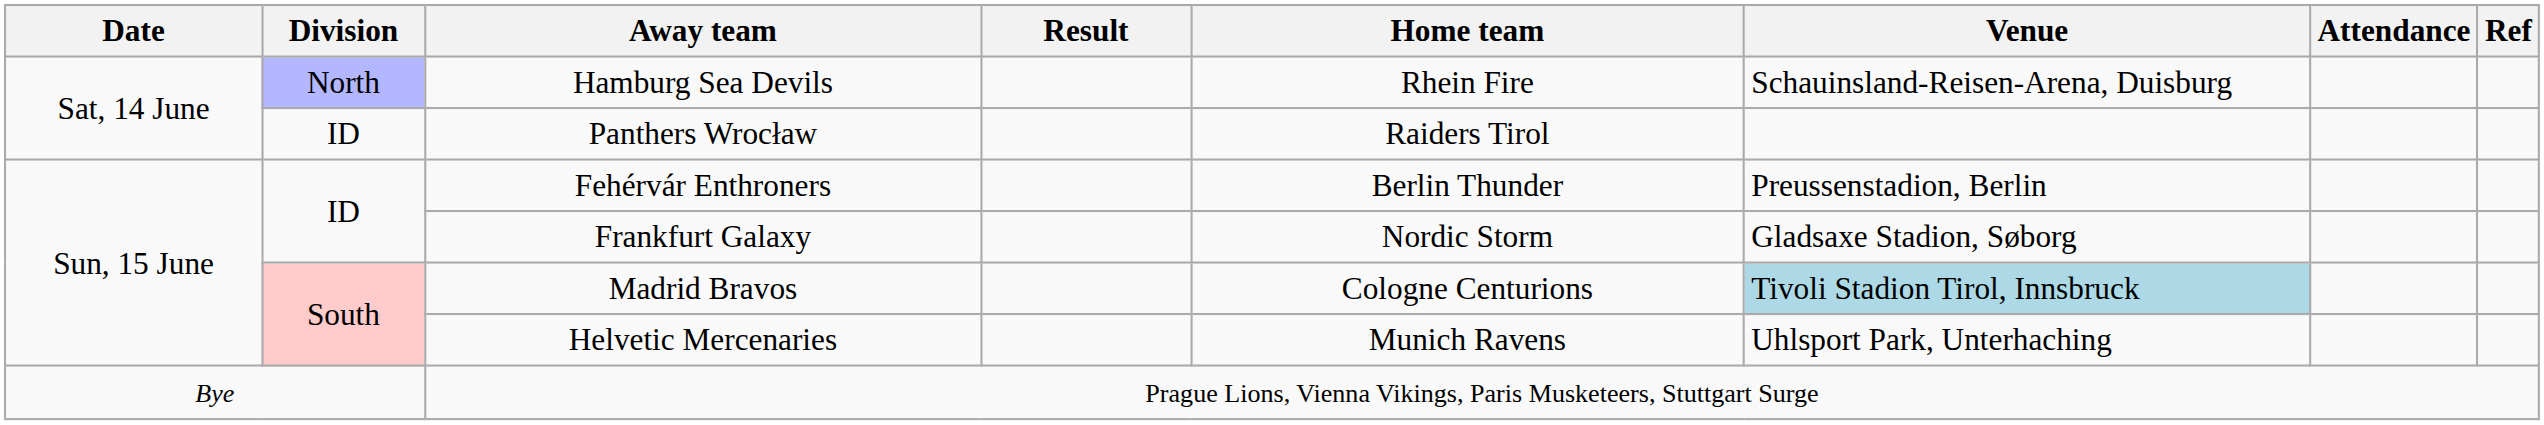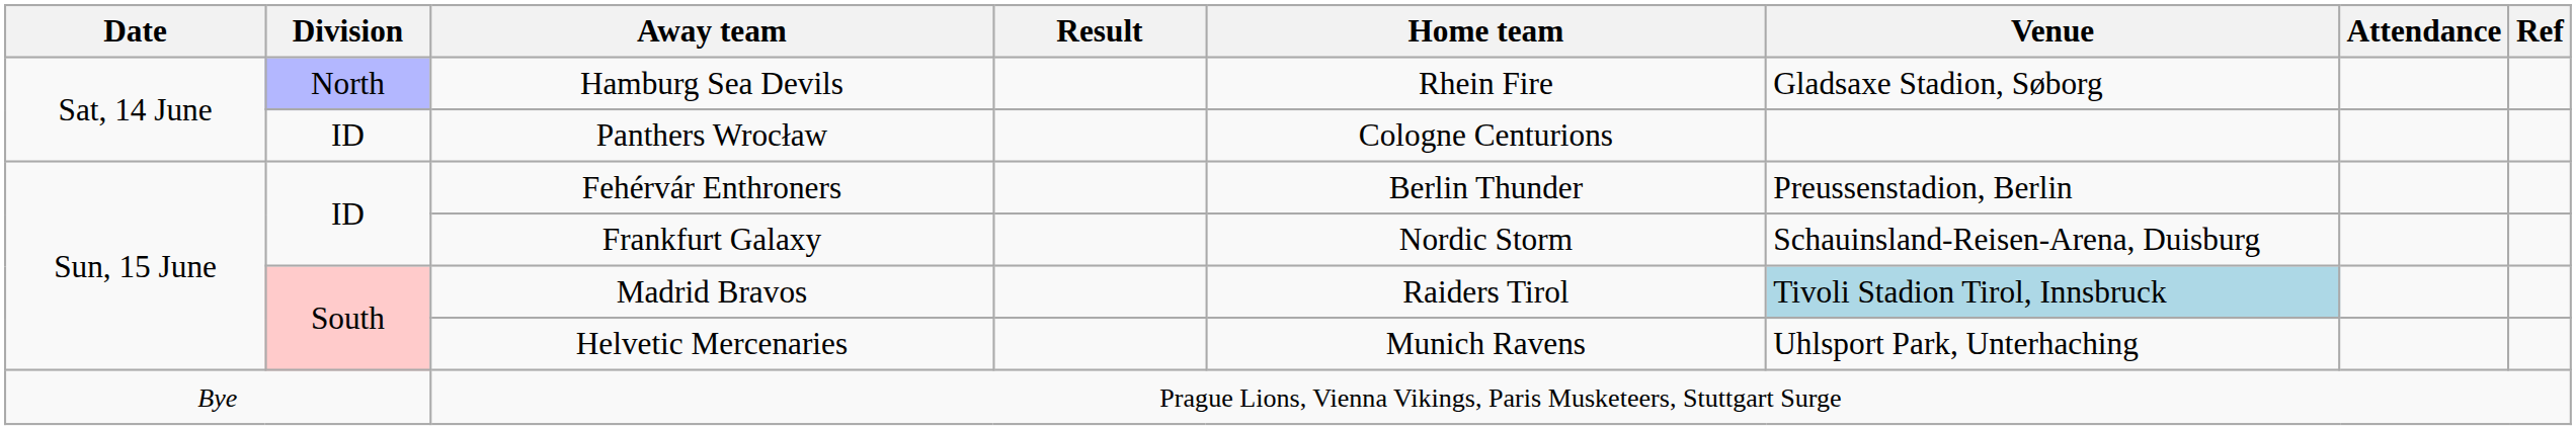Hamburg Sea Devils | Venue: Schauinsland-Reisen-Arena, Duisburg -> Gladsaxe Stadion, Søborg
Panthers Wrocław | Home team: Raiders Tirol -> Cologne Centurions
Frankfurt Galaxy | Venue: Gladsaxe Stadion, Søborg -> Schauinsland-Reisen-Arena, Duisburg
Madrid Bravos | Home team: Cologne Centurions -> Raiders Tirol
